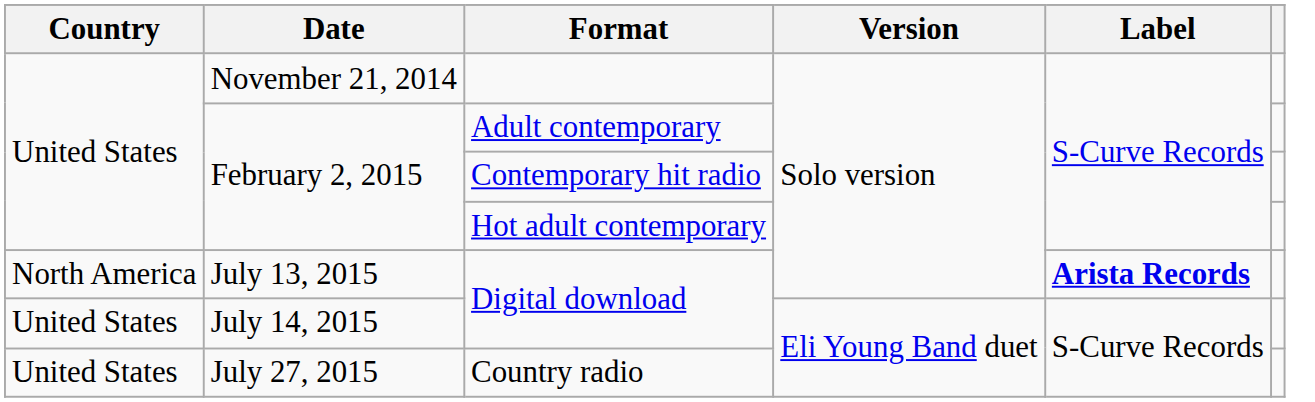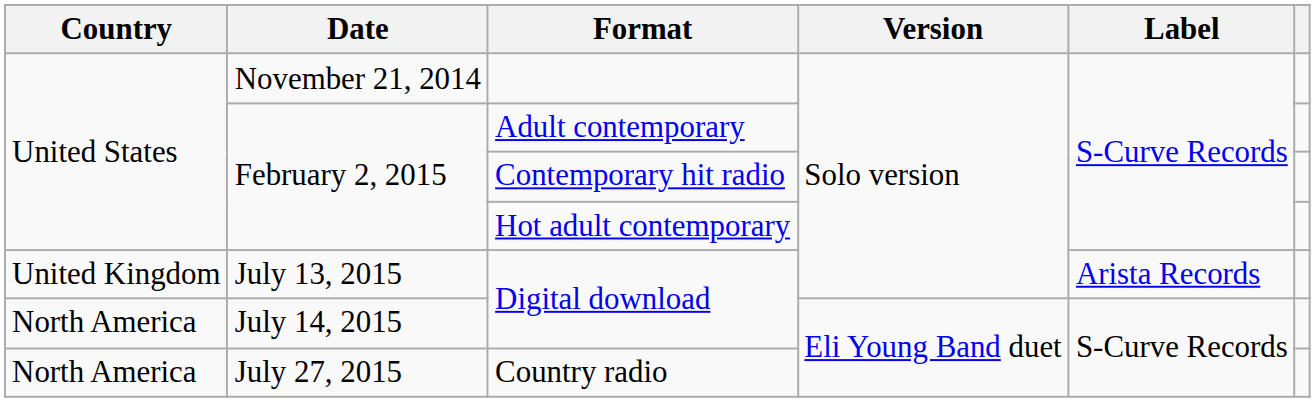July 13, 2015 / Digital download | Country: North America -> United Kingdom
July 13, 2015 / Digital download | Label: bold -> normal
July 14, 2015 / Digital download | Country: United States -> North America
Country radio | Country: United States -> North America
